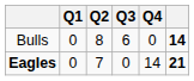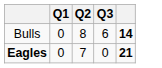- column: Q4 | 0 | 14
